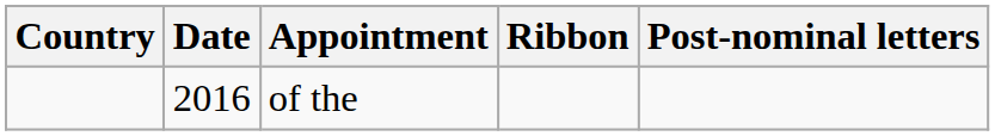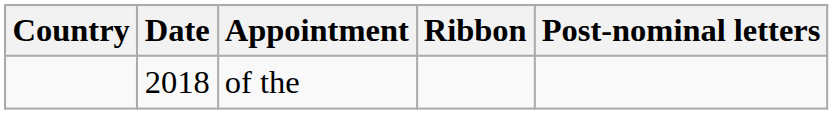of the | Date: 2016 -> 2018
